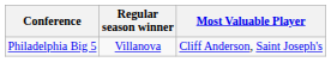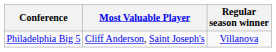columns swapped: Regular season winner <-> Most Valuable Player
